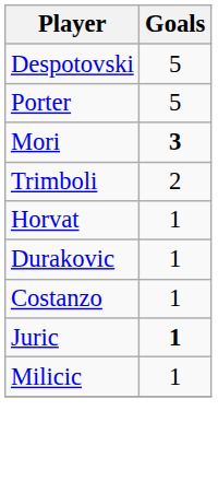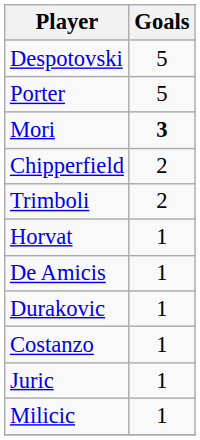+ row: Chipperfield | 2
+ row: De Amicis | 1
Juric | Goals: bold -> normal
